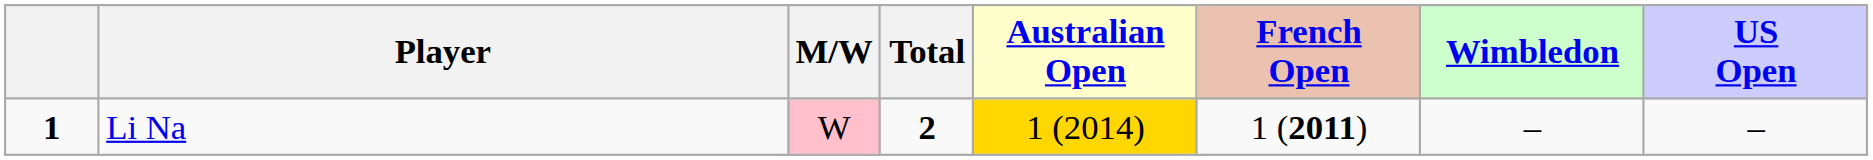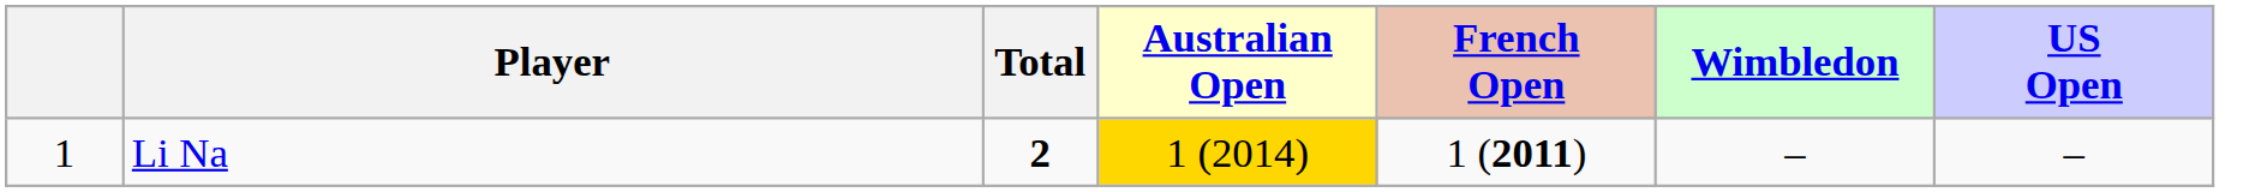- column: M/W | W
Li Na | column 1: bold -> normal
